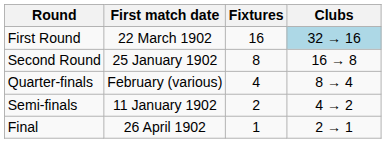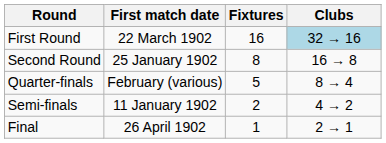Quarter-finals | Fixtures: 4 -> 5
